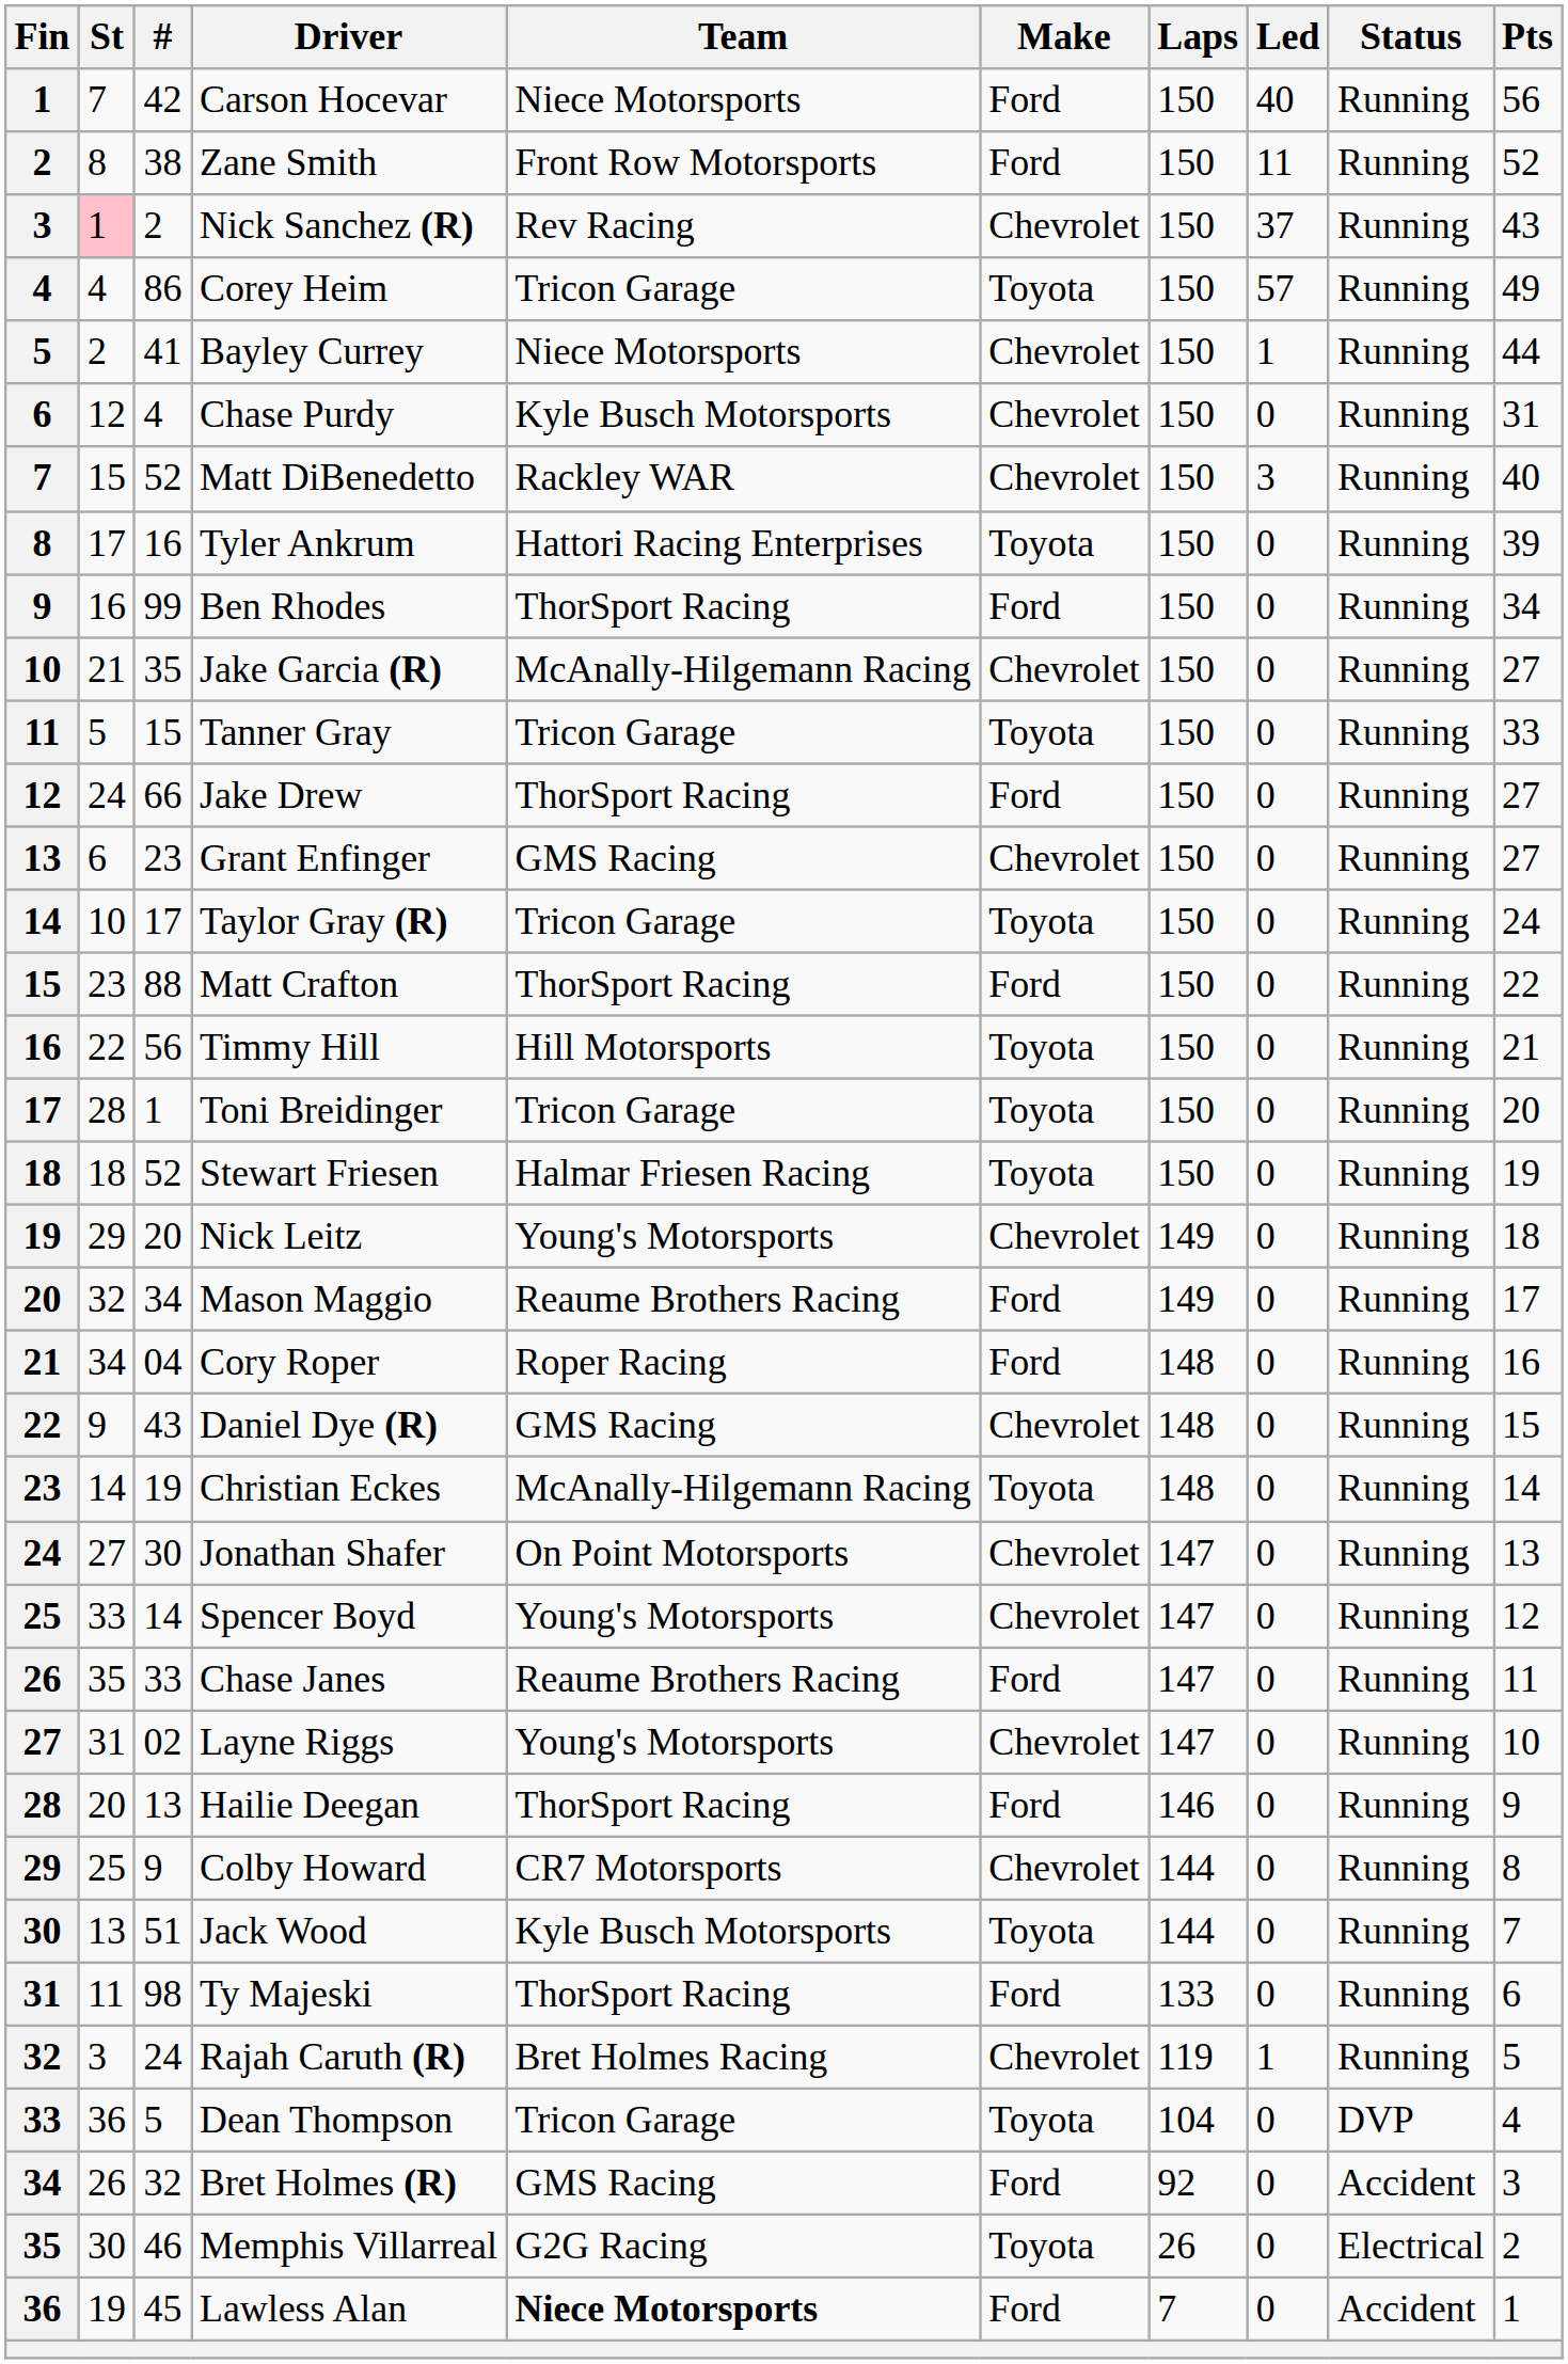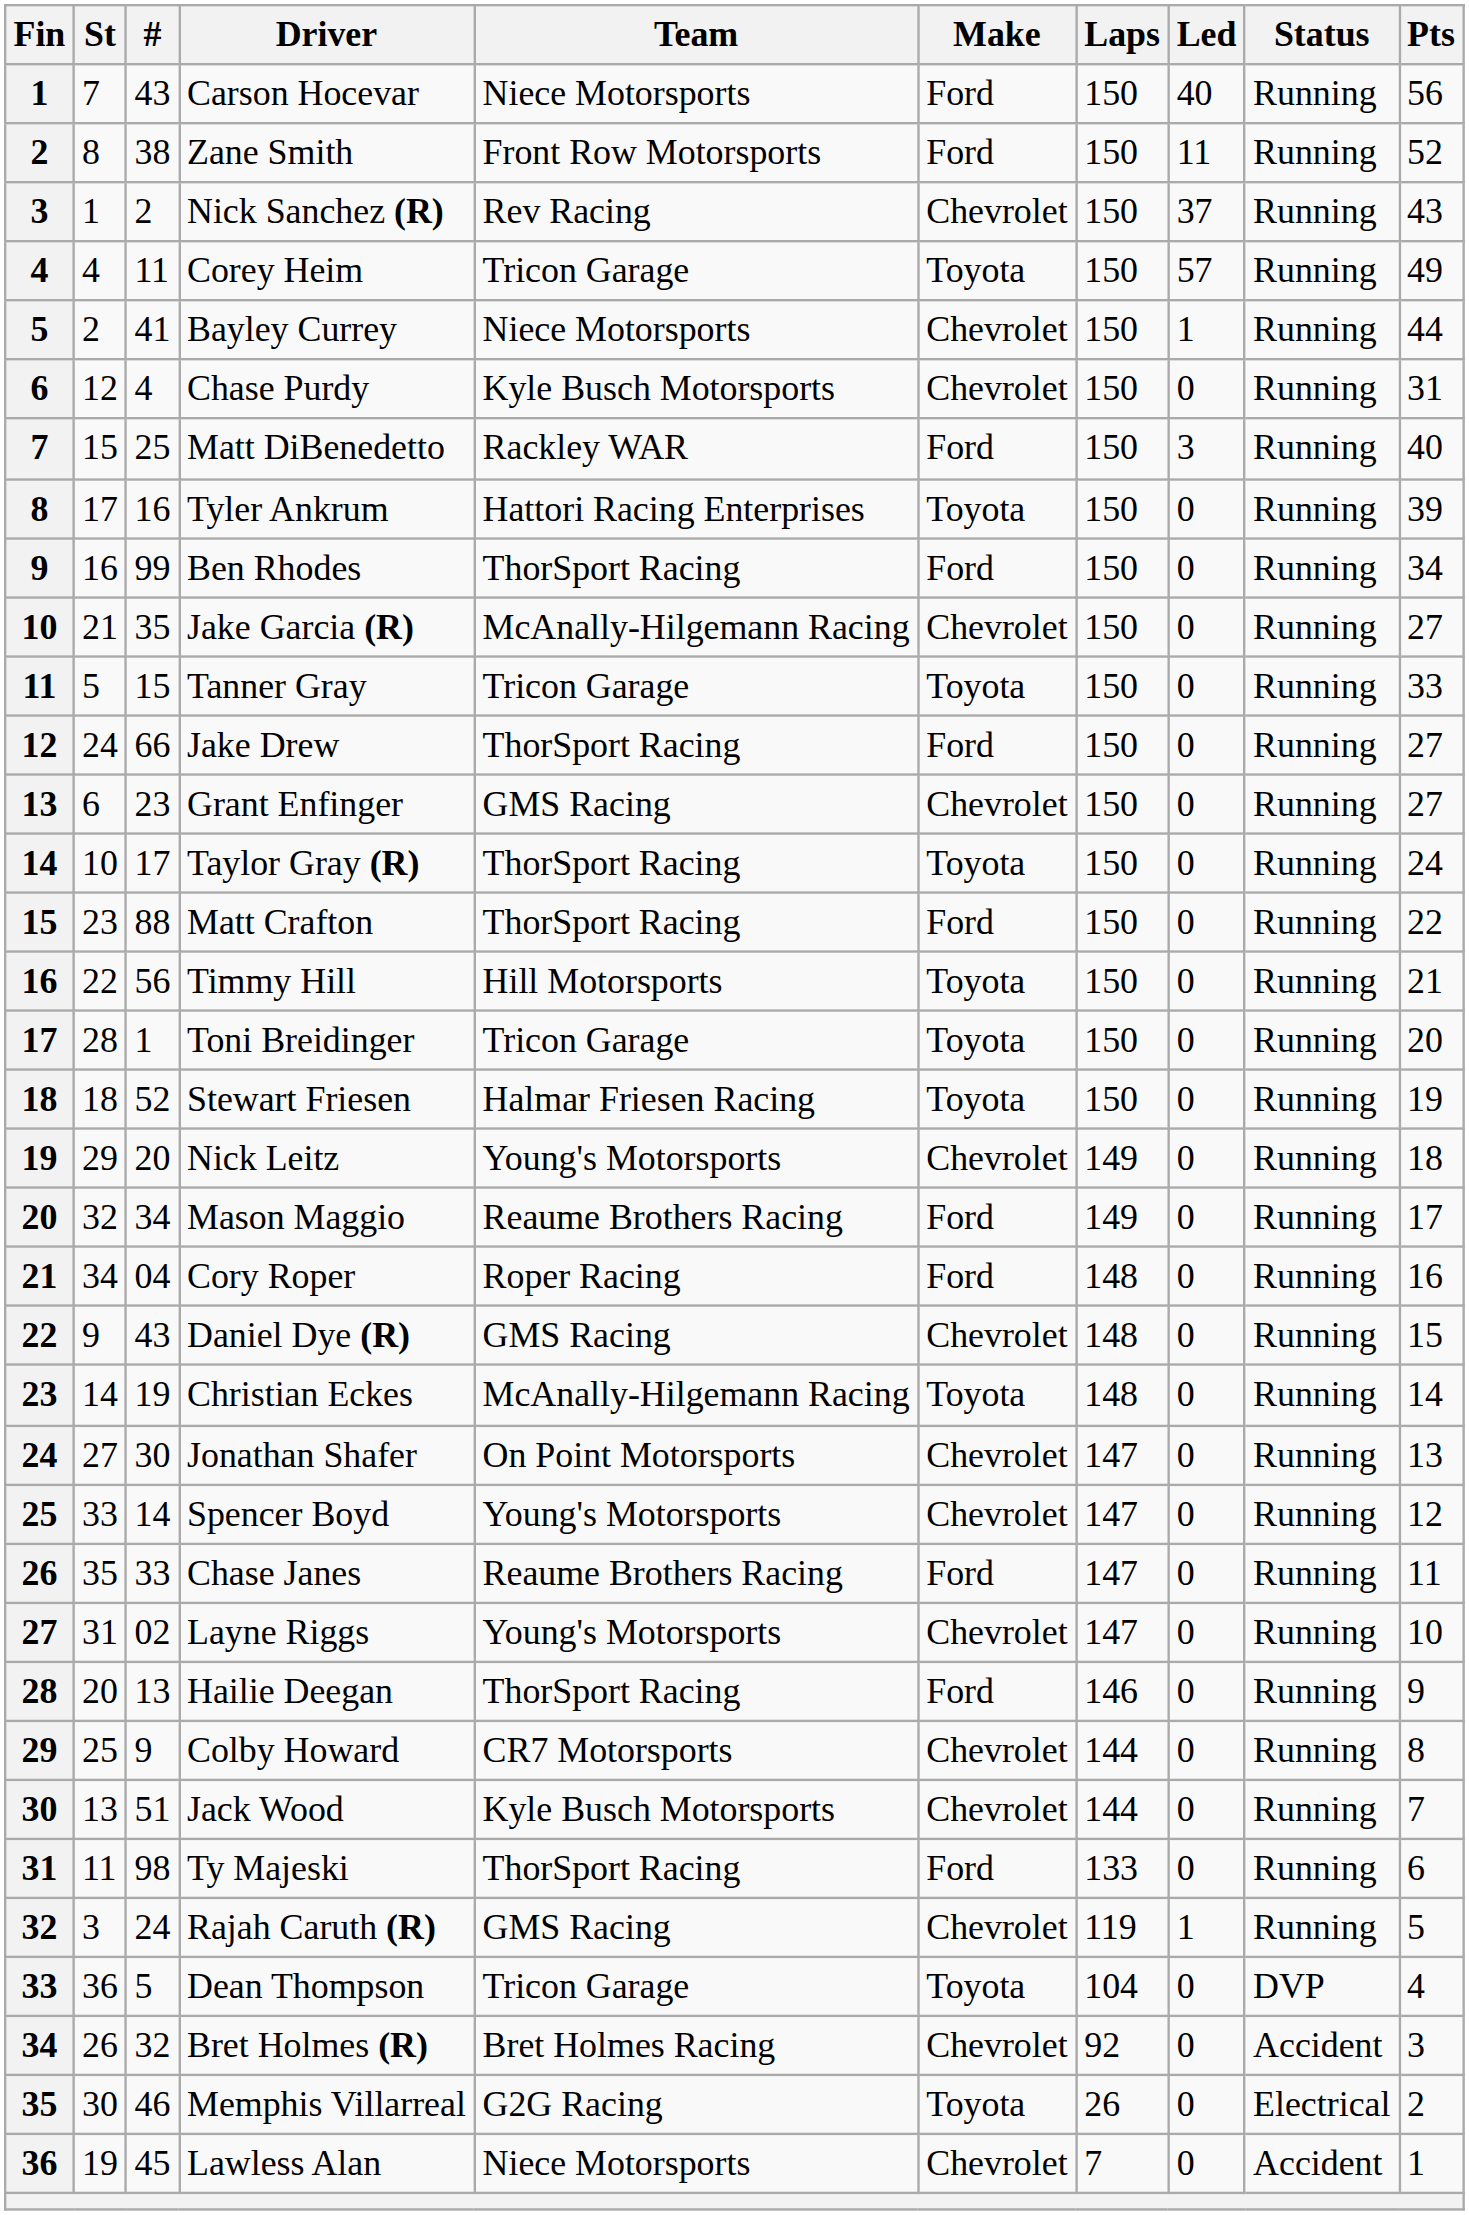Carson Hocevar | #: 42 -> 43
Nick Sanchez (R) | St: pink background -> no background
Corey Heim | #: 86 -> 11
Matt DiBenedetto | #: 52 -> 25
Matt DiBenedetto | Make: Chevrolet -> Ford
Taylor Gray (R) | Team: Tricon Garage -> ThorSport Racing
Jack Wood | Make: Toyota -> Chevrolet
Rajah Caruth (R) | Team: Bret Holmes Racing -> GMS Racing
Bret Holmes (R) | Team: GMS Racing -> Bret Holmes Racing
Bret Holmes (R) | Make: Ford -> Chevrolet
Lawless Alan | Team: bold -> normal
Lawless Alan | Make: Ford -> Chevrolet
